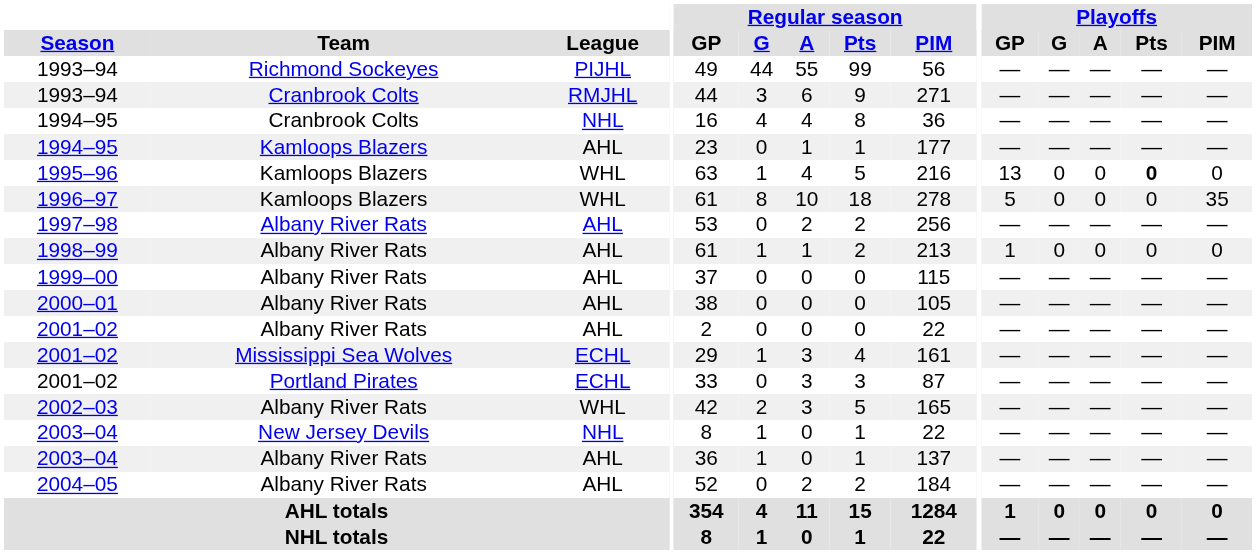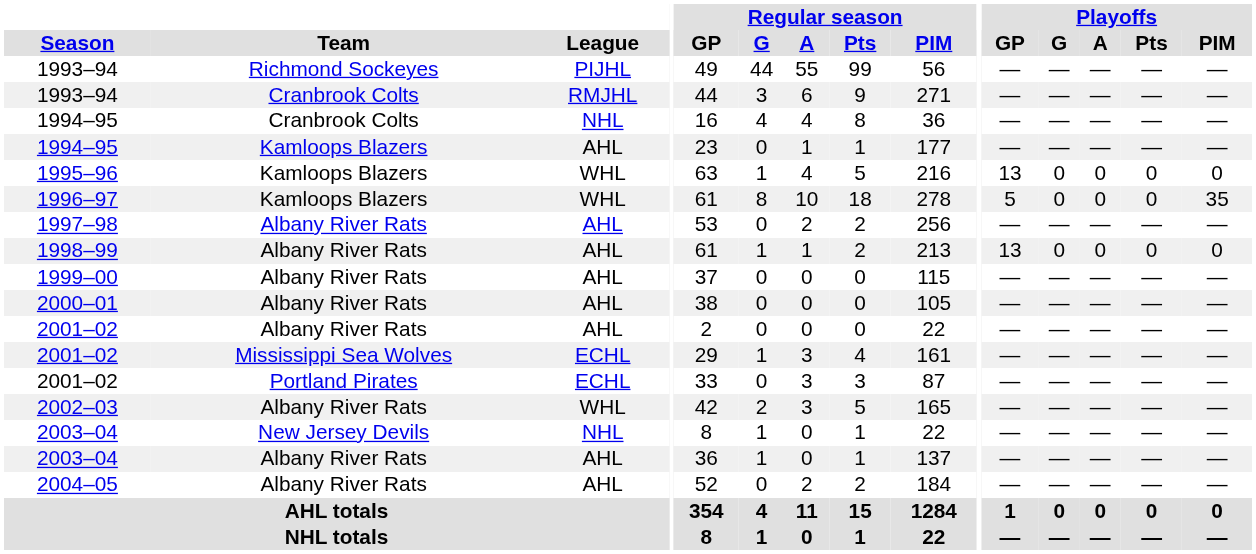1995–96 | Playoffs / Pts: bold -> normal
1998–99 | Playoffs / GP: 1 -> 13
